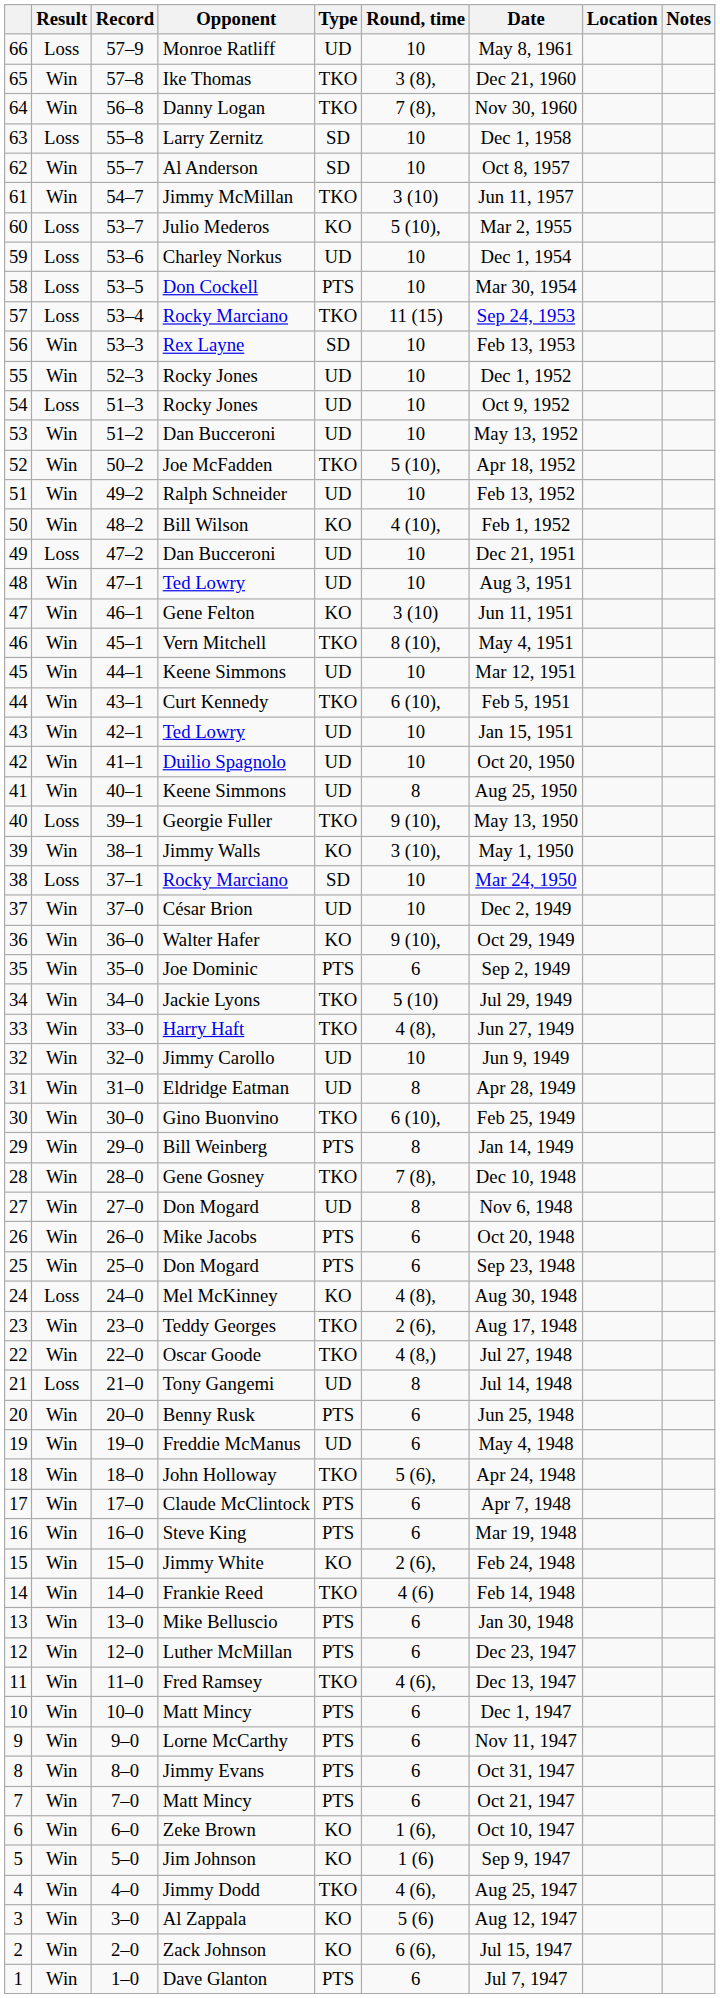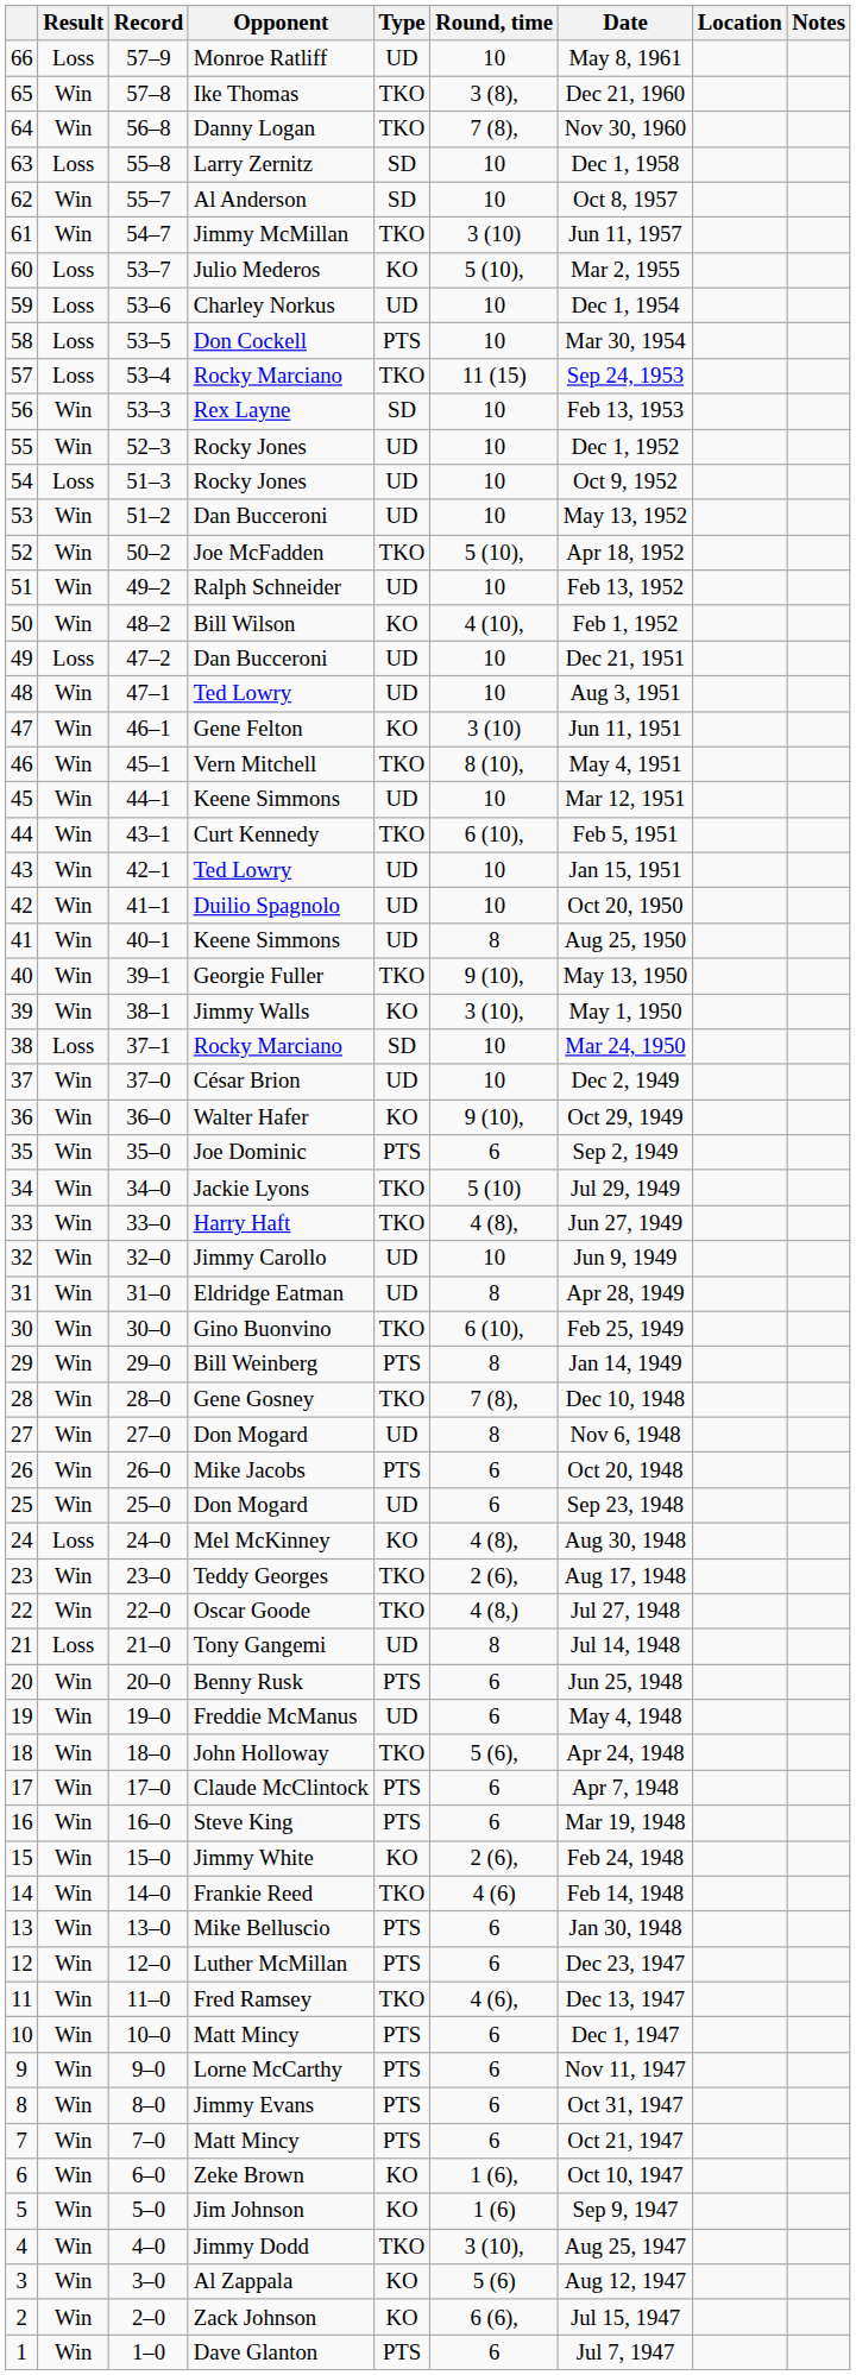40 | Result: Loss -> Win
25 | Type: PTS -> UD
4 | Round, time: 4 (6), -> 3 (10),
